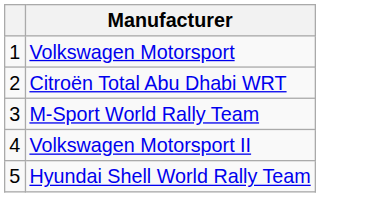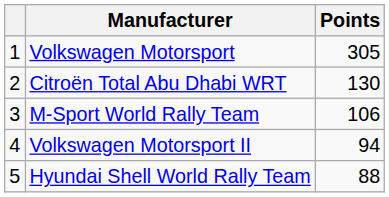+ column: Points | 305 | 130 | 106 | 94 | 88
